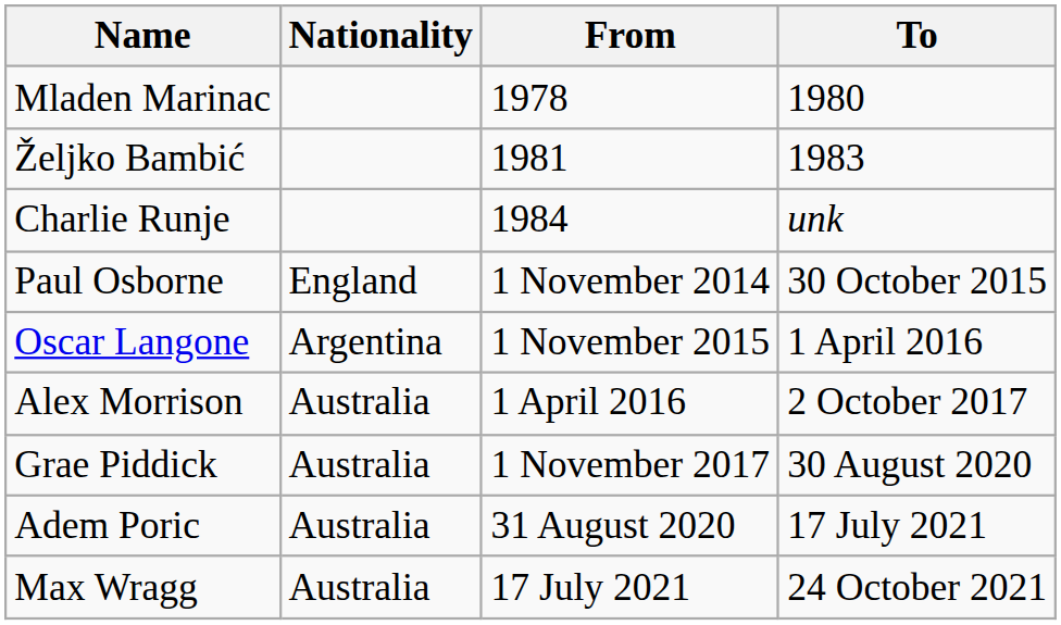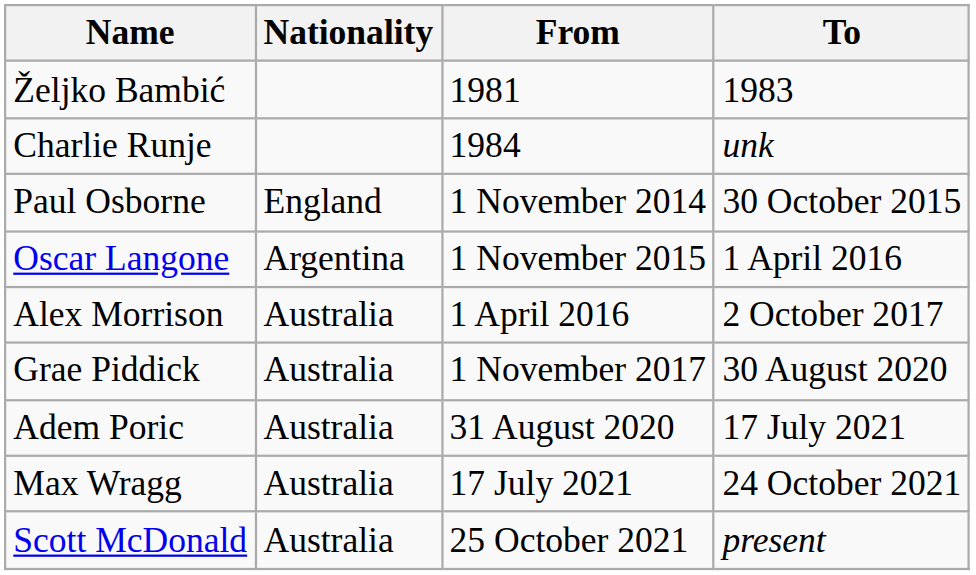- row: Mladen Marinac | 1978 | 1980
+ row: Scott McDonald | Australia | 25 October 2021 | present
